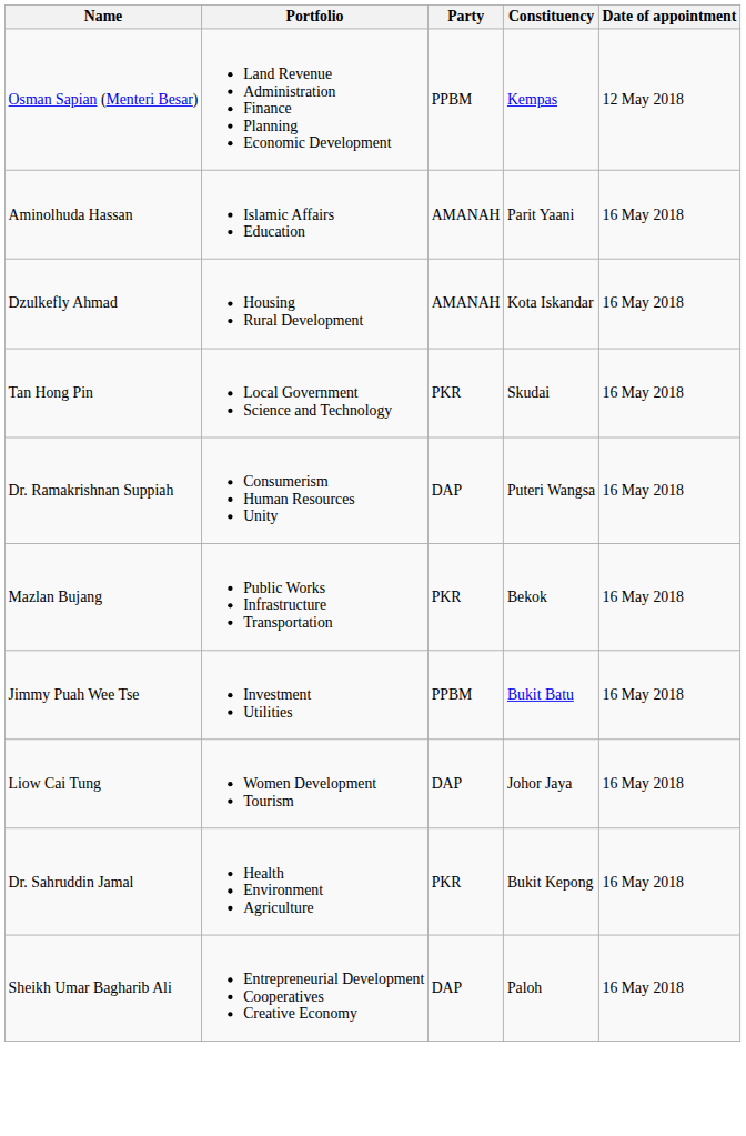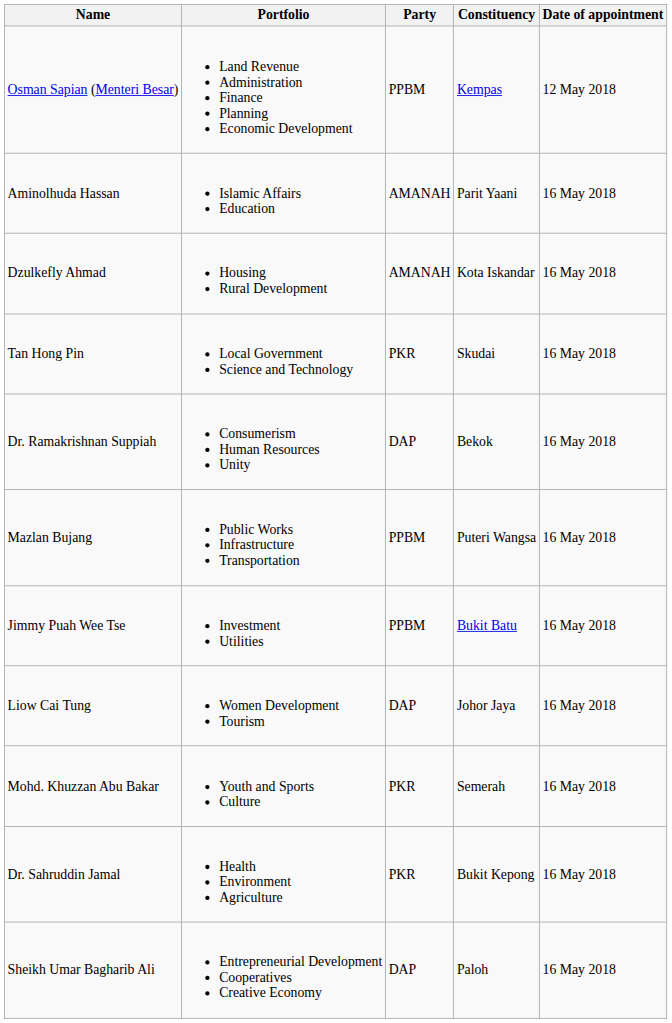Dr. Ramakrishnan Suppiah | Constituency: Puteri Wangsa -> Bekok
Mazlan Bujang | Party: PKR -> PPBM
Mazlan Bujang | Constituency: Bekok -> Puteri Wangsa
+ row: Mohd. Khuzzan Abu Bakar | Youth and Sports Culture | PKR | Semerah | 16 May 2018
